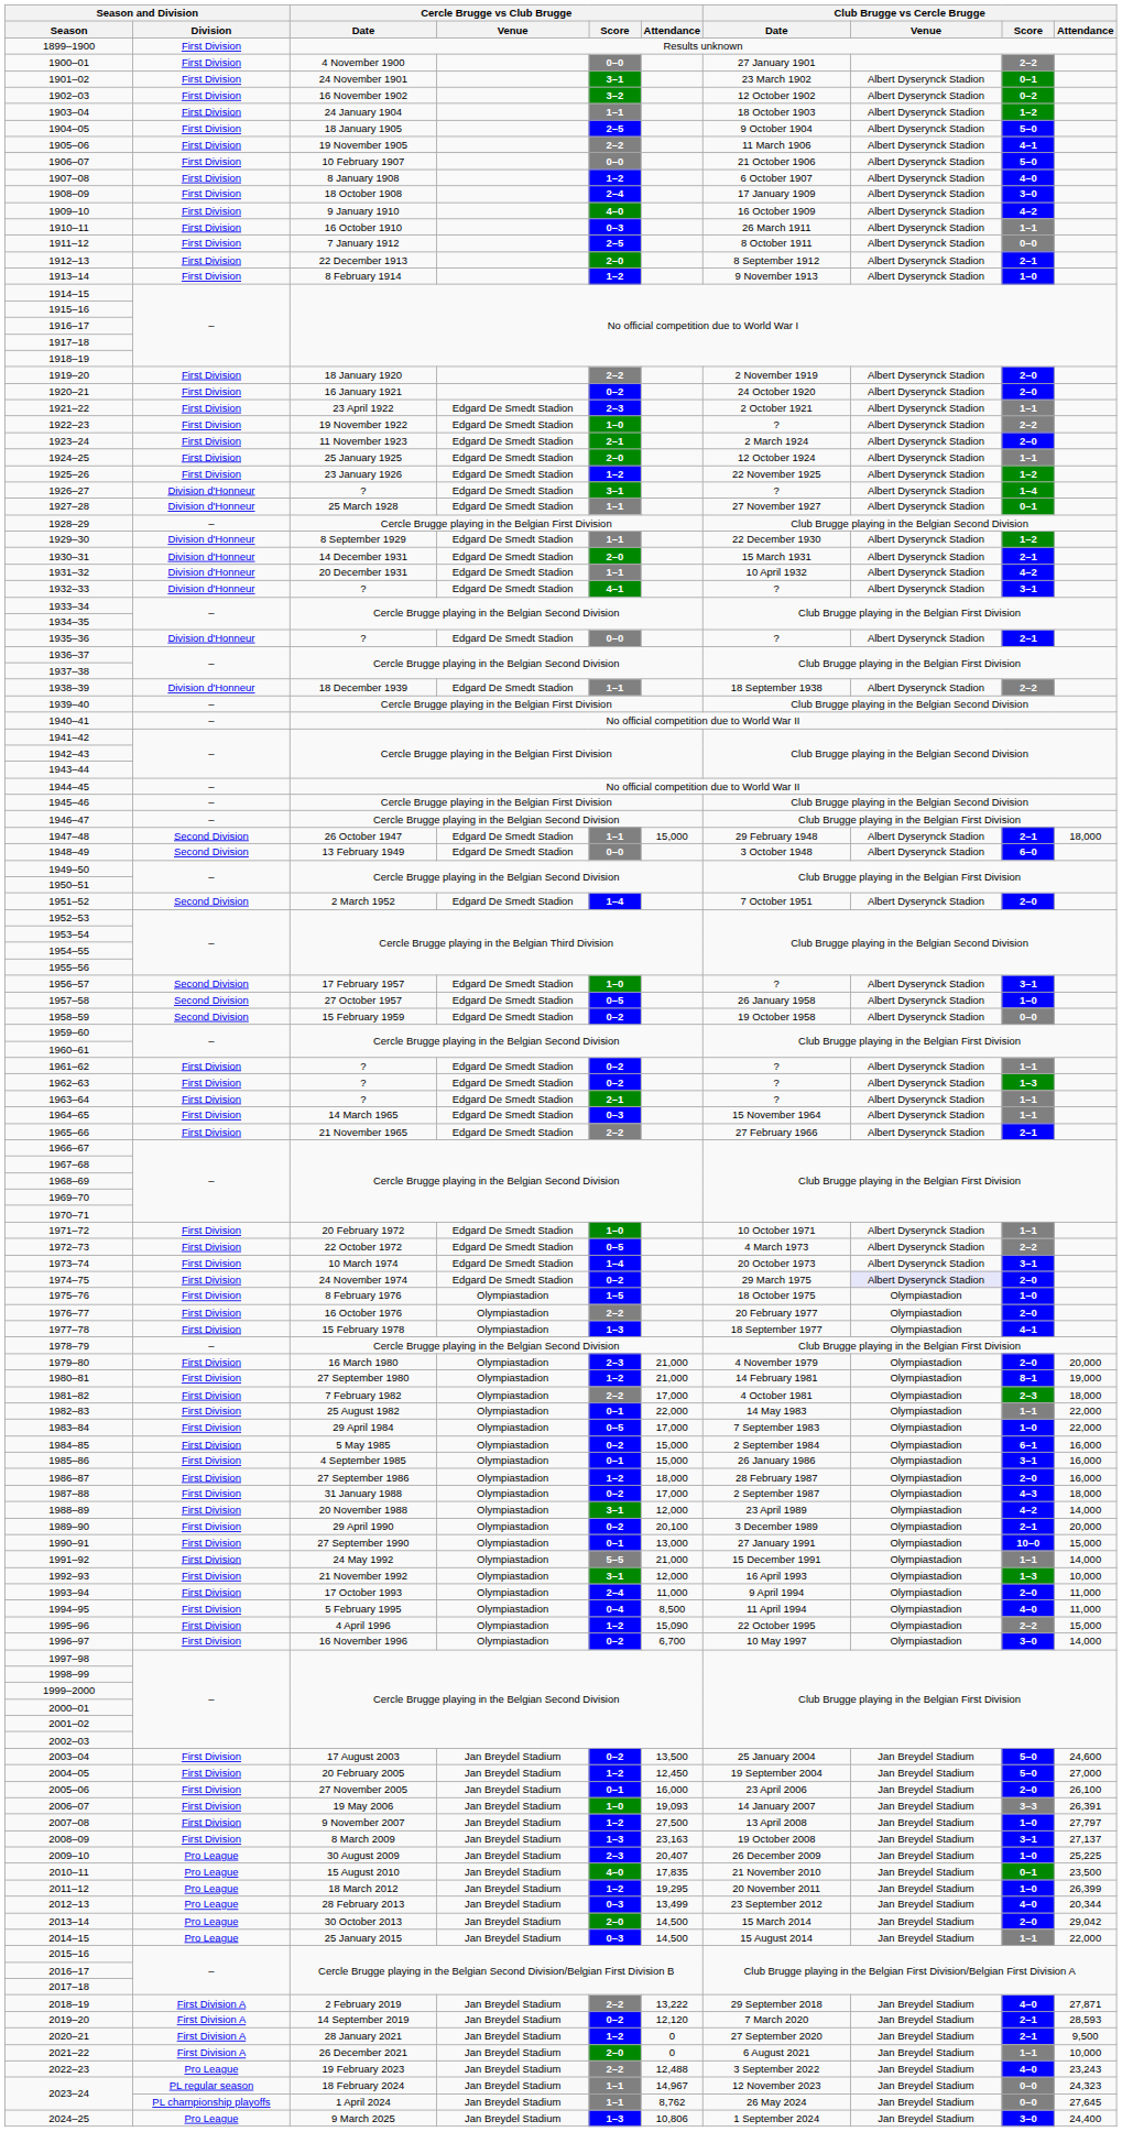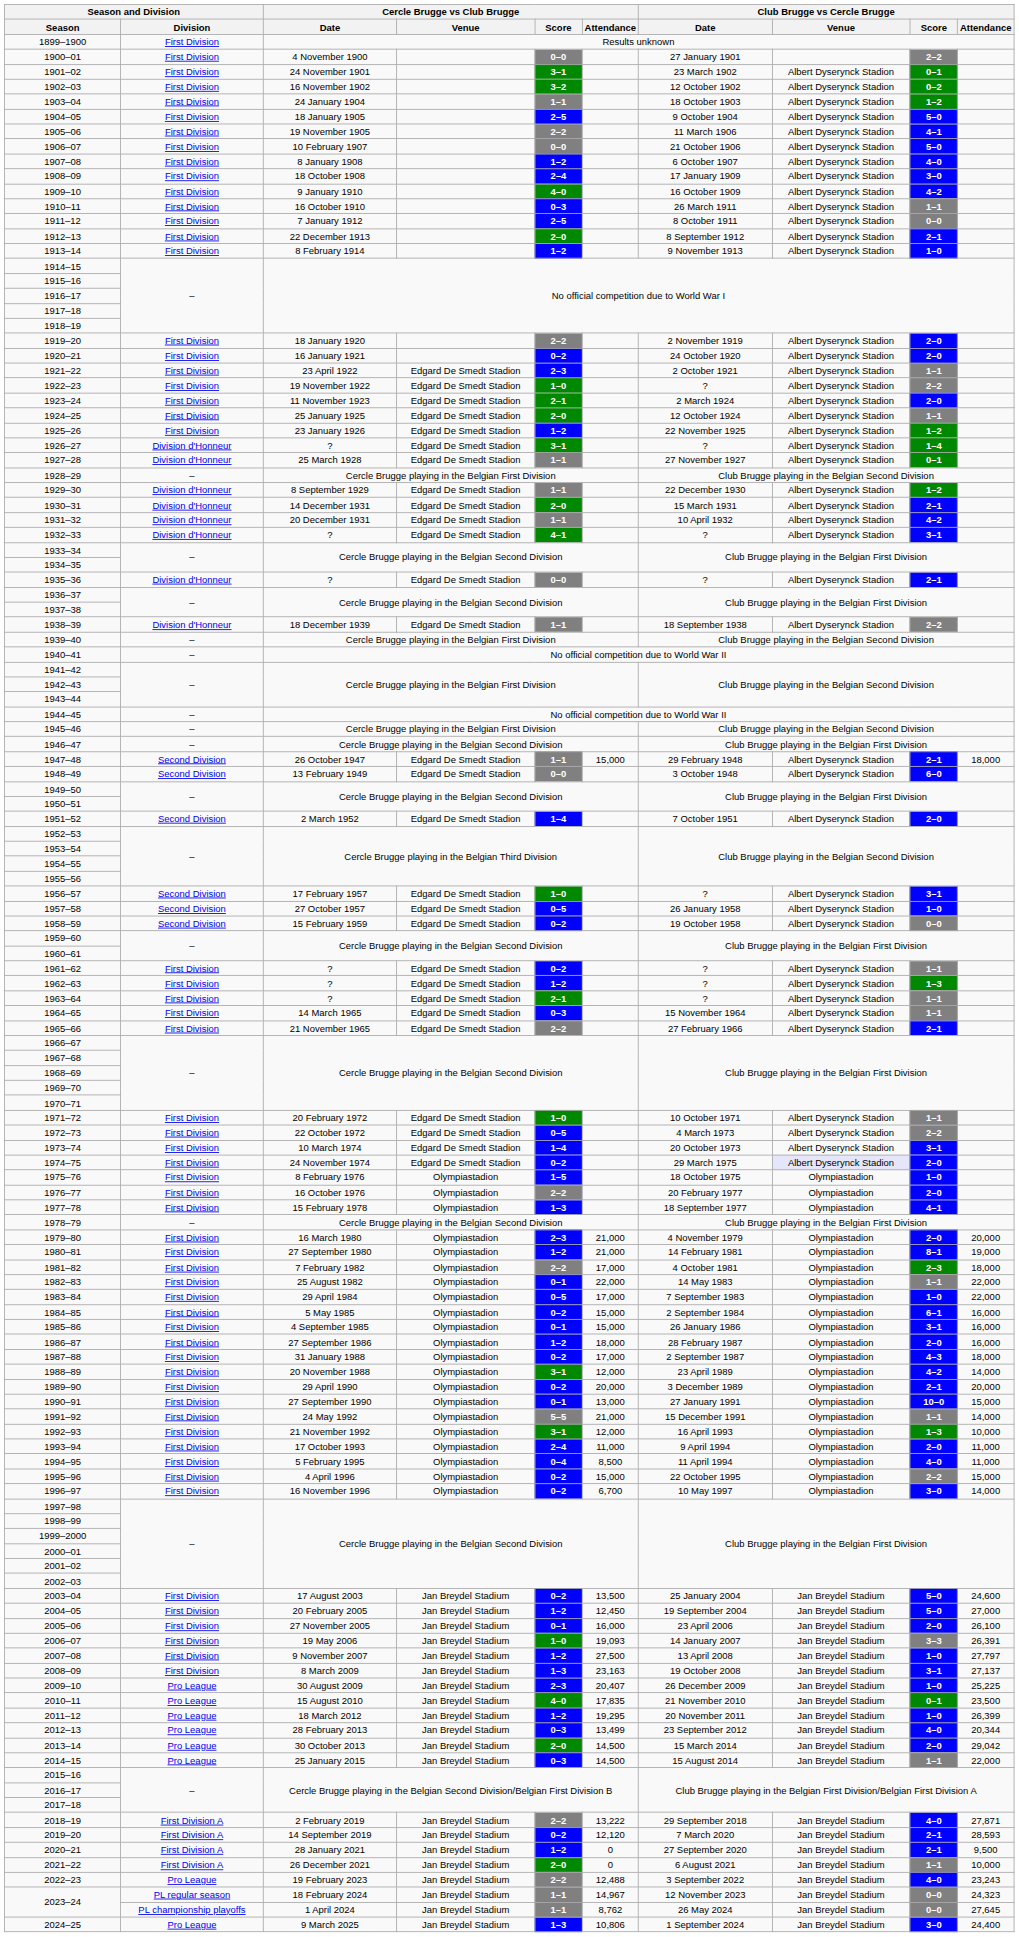1962–63 | Cercle Brugge vs Club Brugge / Score: 0–2 -> 1–2
1989–90 | Cercle Brugge vs Club Brugge / Attendance: 20,100 -> 20,000
1995–96 | Cercle Brugge vs Club Brugge / Score: 1–2 -> 0–2
1995–96 | Cercle Brugge vs Club Brugge / Attendance: 15,090 -> 15,000
